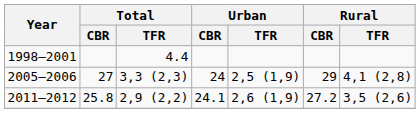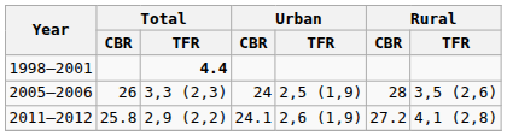1998–2001 | Total / TFR: normal -> bold
2005–2006 | Total / CBR: 27 -> 26
2005–2006 | Rural / CBR: 29 -> 28
2005–2006 | Rural / TFR: 4,1 (2,8) -> 3,5 (2,6)
2011–2012 | Rural / TFR: 3,5 (2,6) -> 4,1 (2,8)
